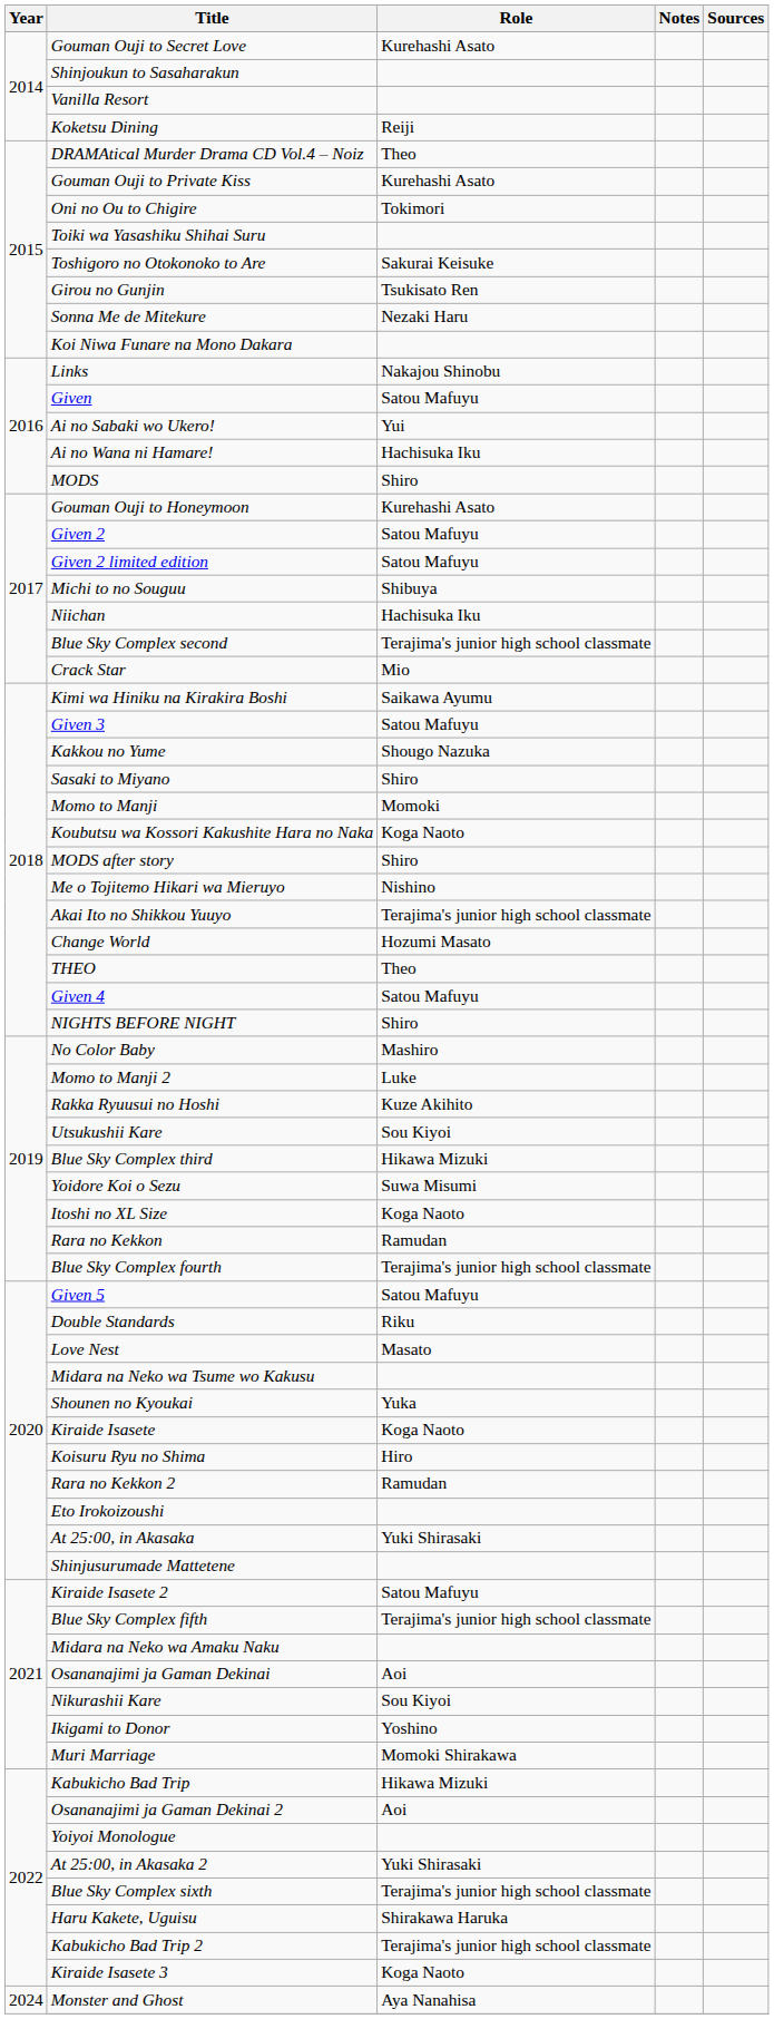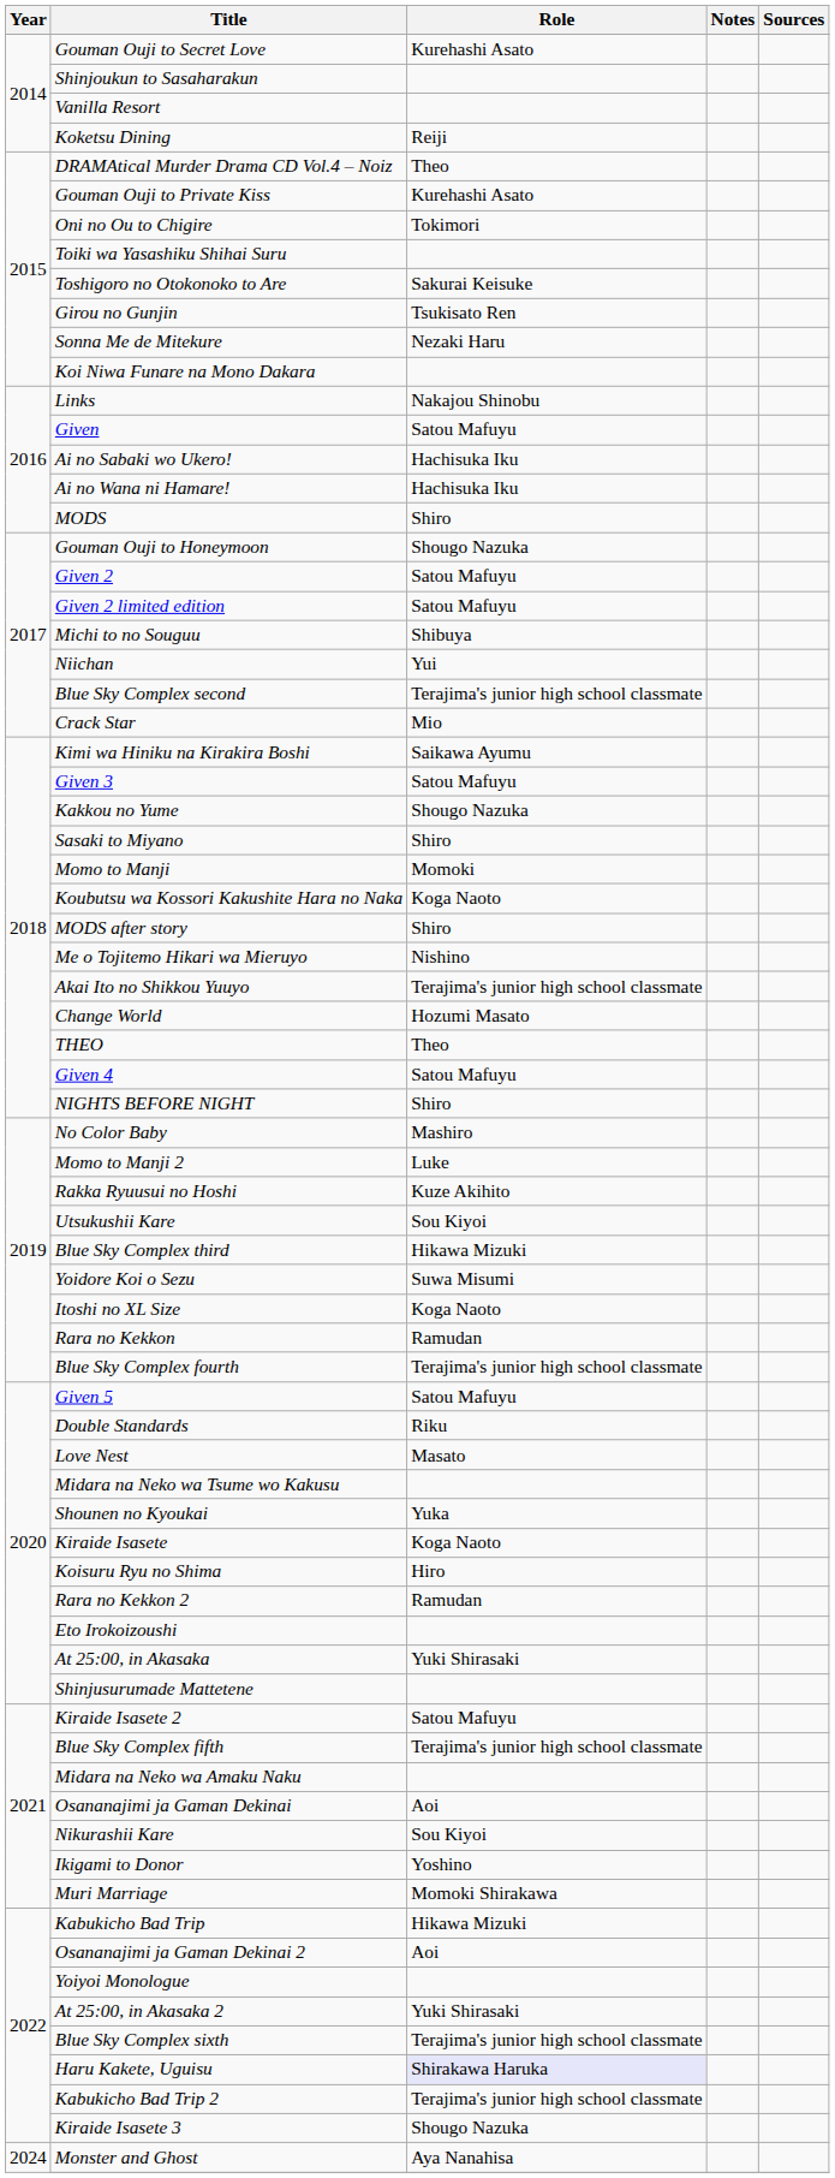Ai no Sabaki wo Ukero! | Role: Yui -> Hachisuka Iku
Gouman Ouji to Honeymoon | Role: Kurehashi Asato -> Shougo Nazuka
Niichan | Role: Hachisuka Iku -> Yui
Haru Kakete, Uguisu | Role: no background -> lavender background
Kiraide Isasete 3 | Role: Koga Naoto -> Shougo Nazuka
